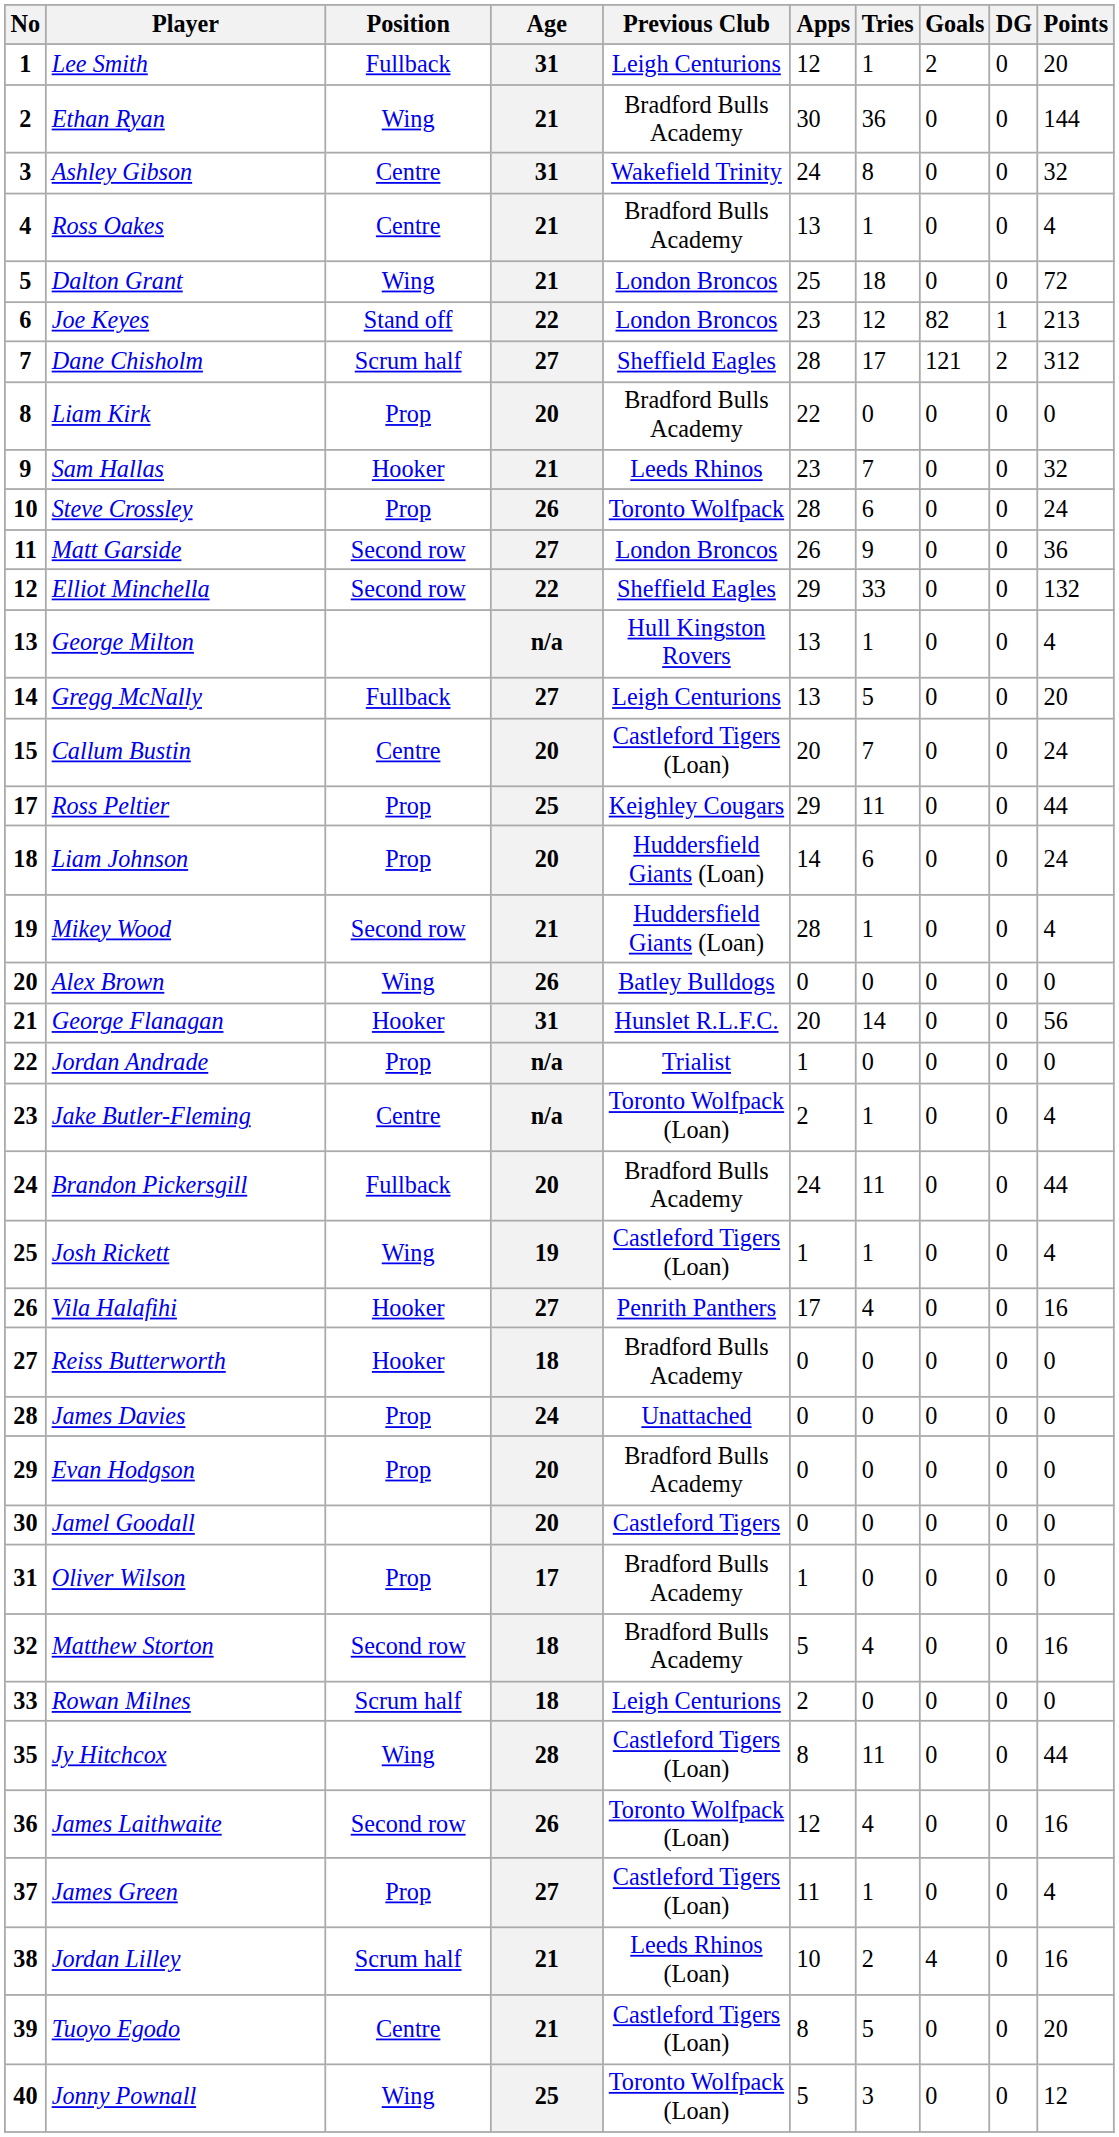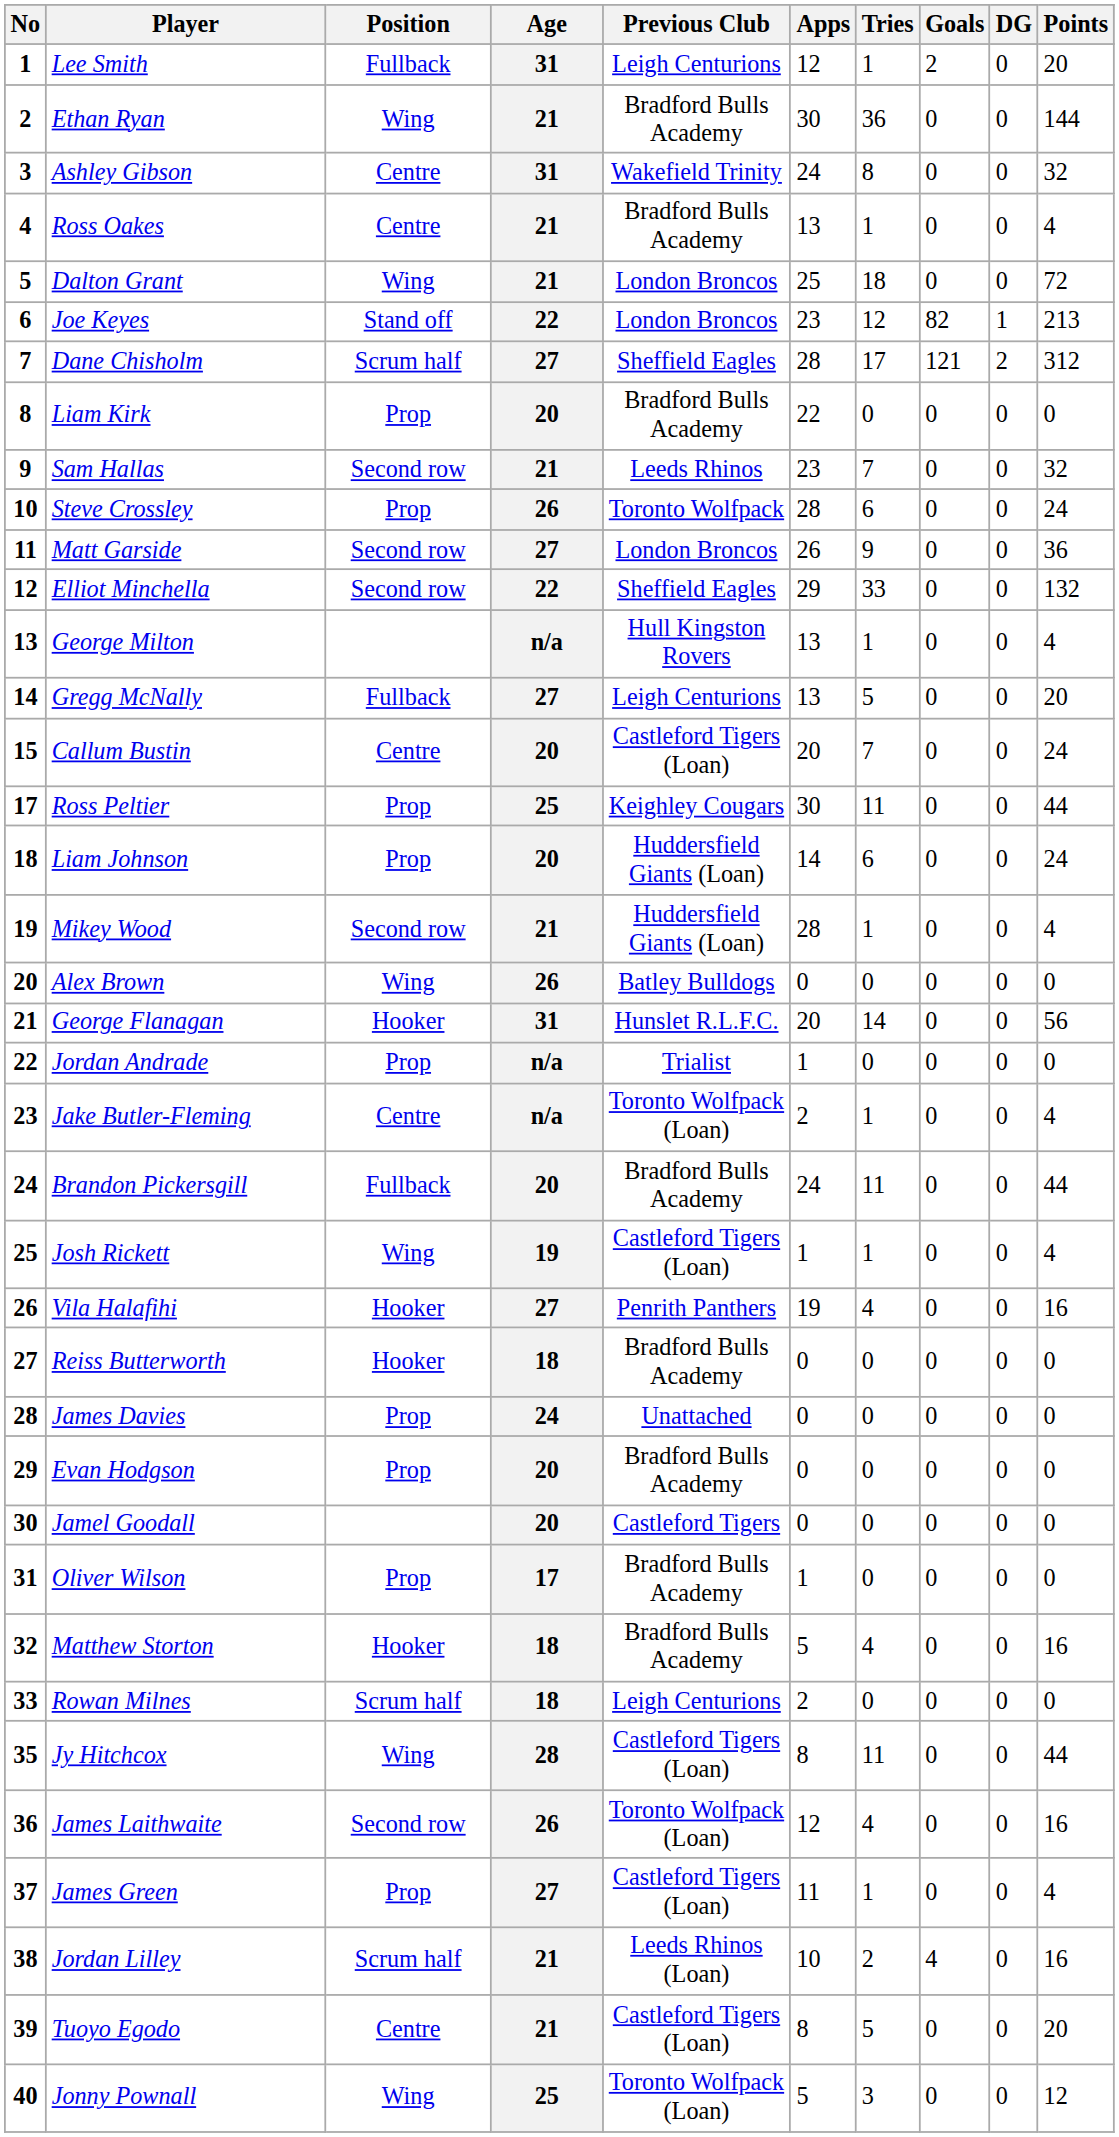Sam Hallas | Position: Hooker -> Second row
Ross Peltier | Apps: 29 -> 30
Vila Halafihi | Apps: 17 -> 19
Matthew Storton | Position: Second row -> Hooker
